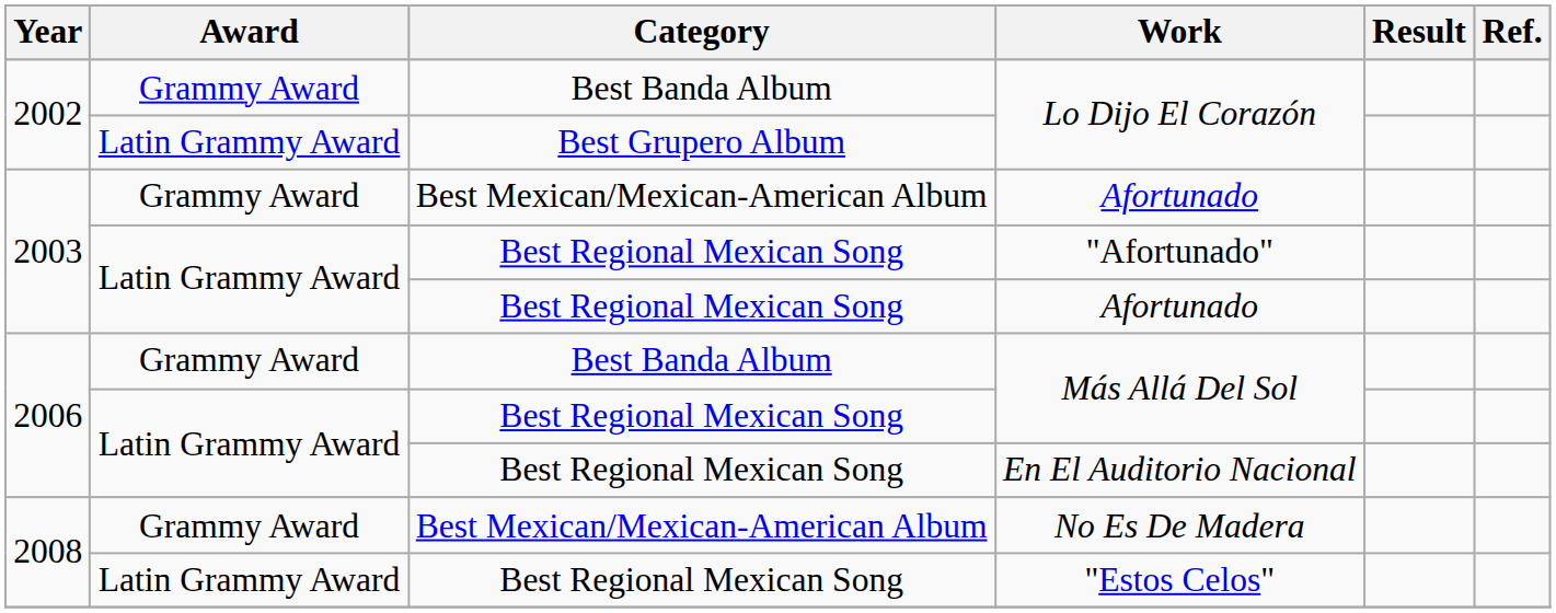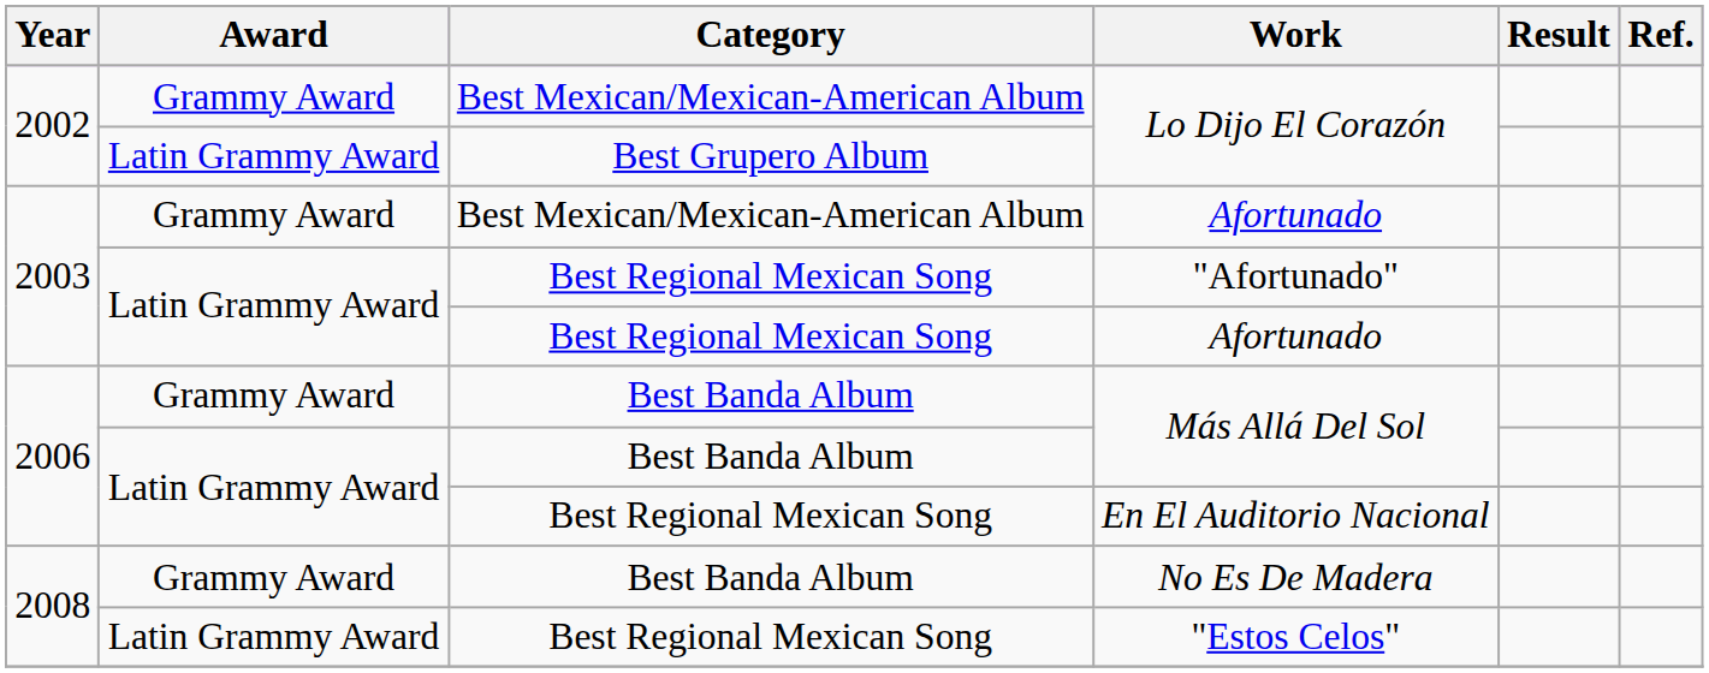Grammy Award / Lo Dijo El Corazón | Category: Best Banda Album -> Best Mexican/Mexican-American Album
Latin Grammy Award / Más Allá Del Sol | Category: Best Regional Mexican Song -> Best Banda Album
No Es De Madera | Category: Best Mexican/Mexican-American Album -> Best Banda Album
